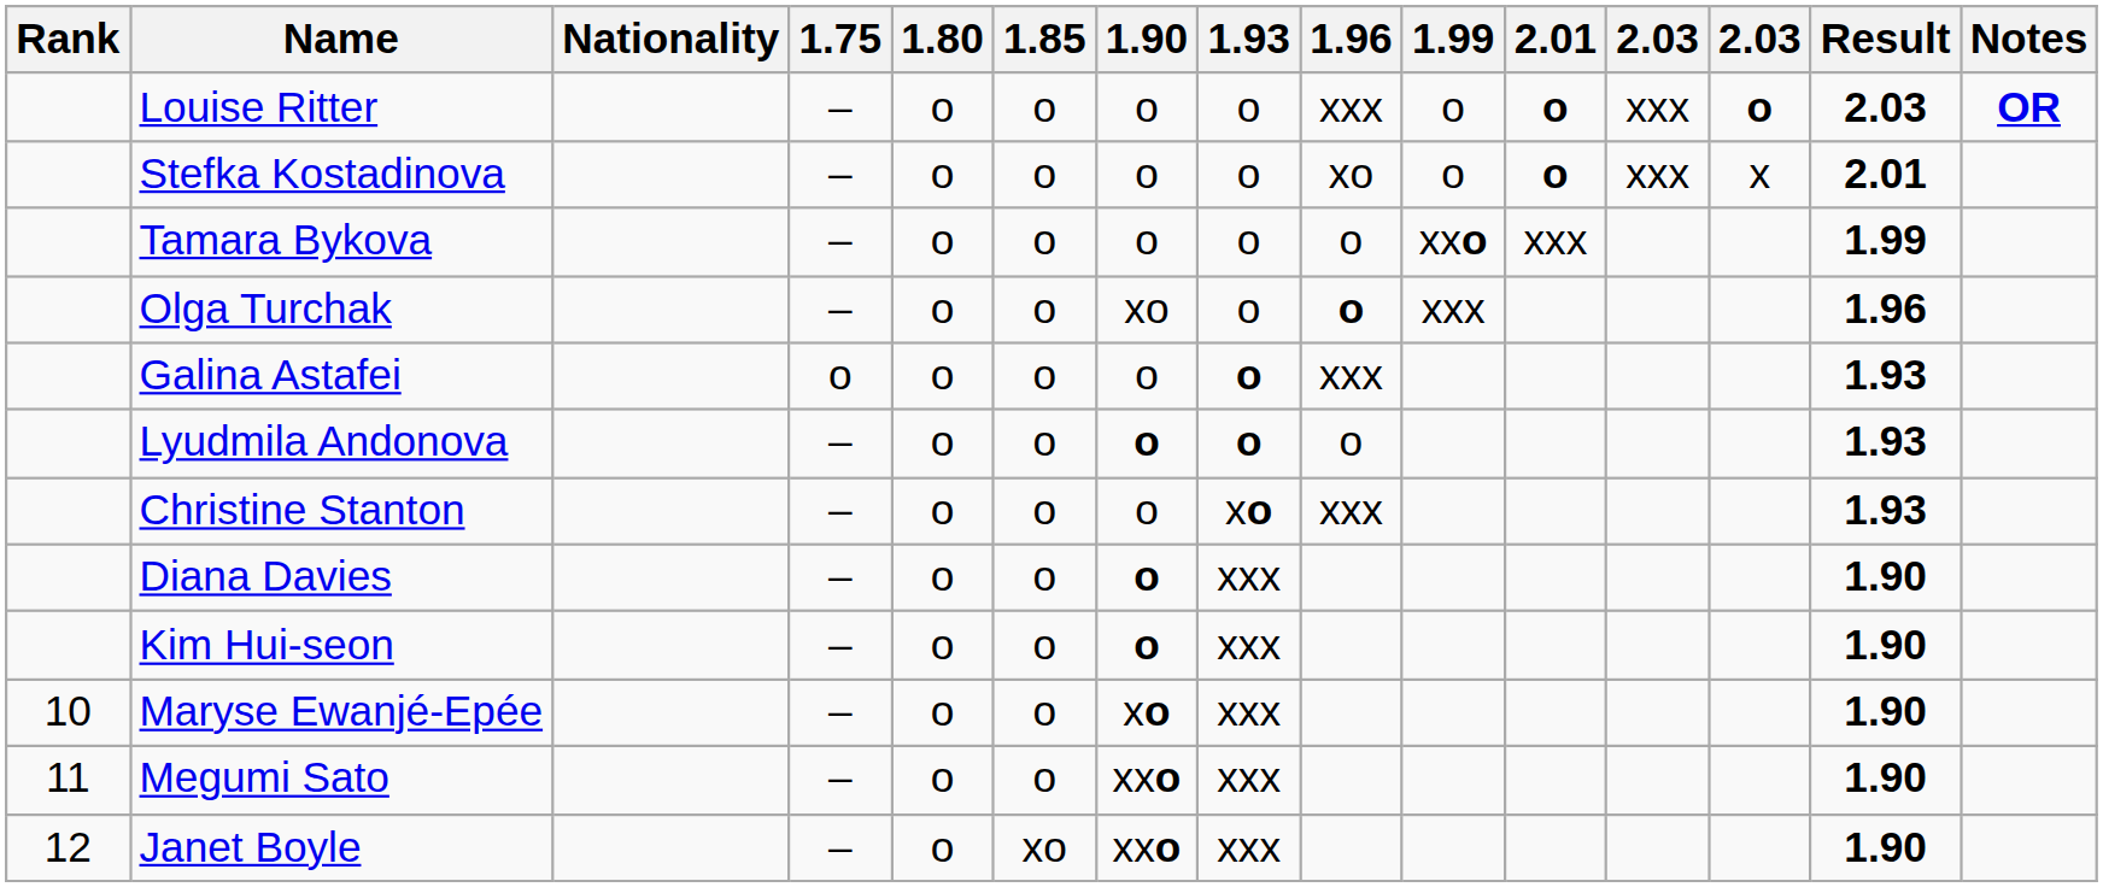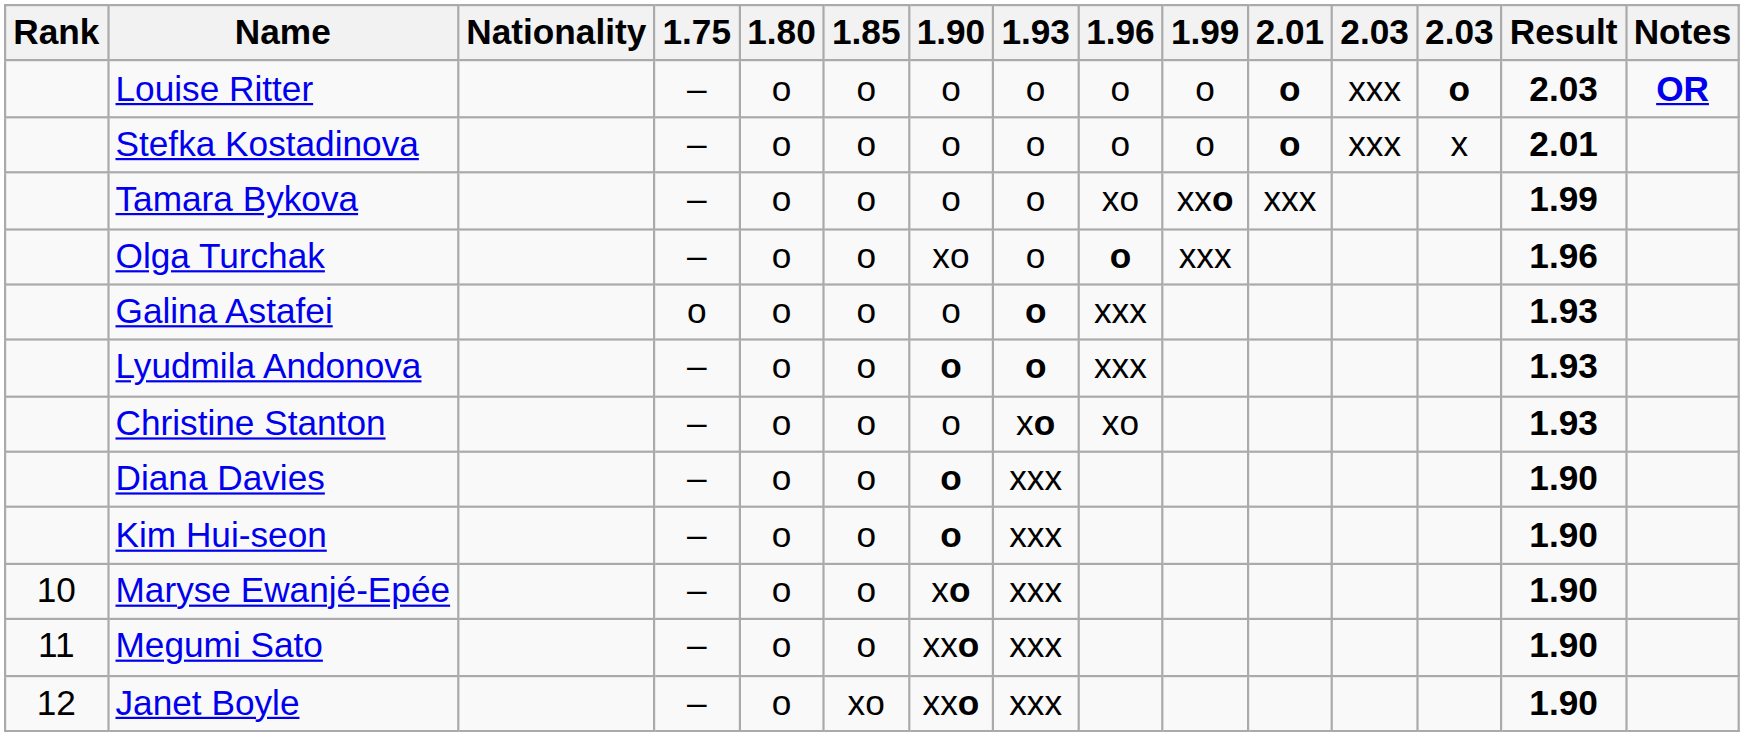Louise Ritter | 1.96: xxx -> o
Stefka Kostadinova | 1.96: xo -> o
Tamara Bykova | 1.96: o -> xo
Lyudmila Andonova | 1.96: o -> xxx
Christine Stanton | 1.96: xxx -> xo
